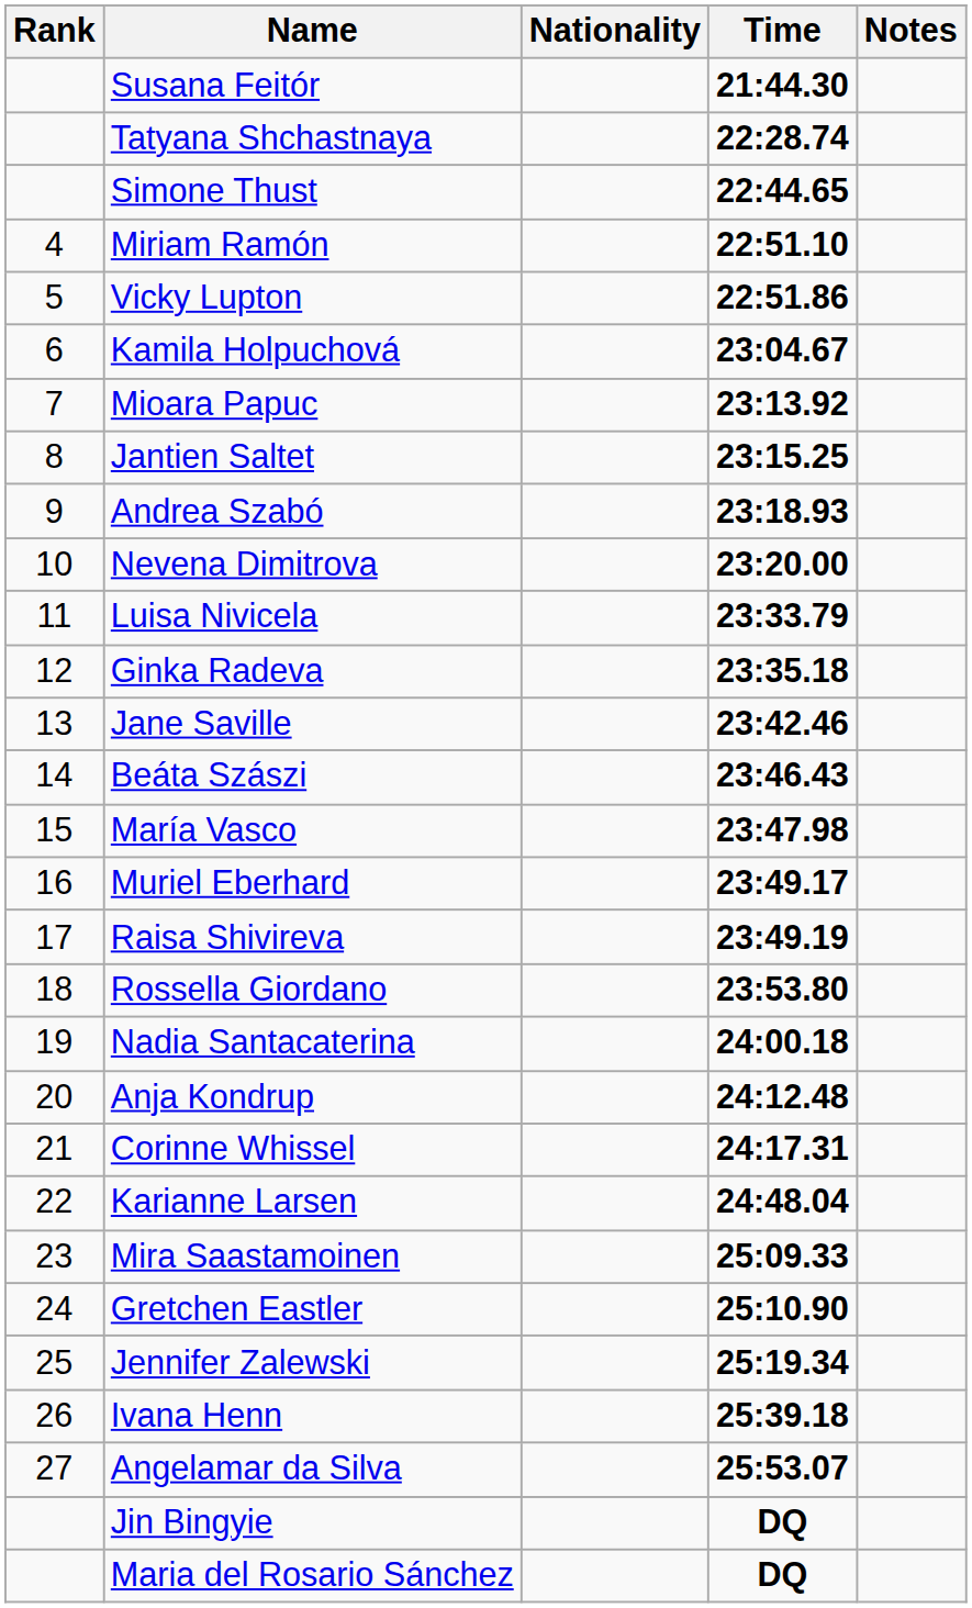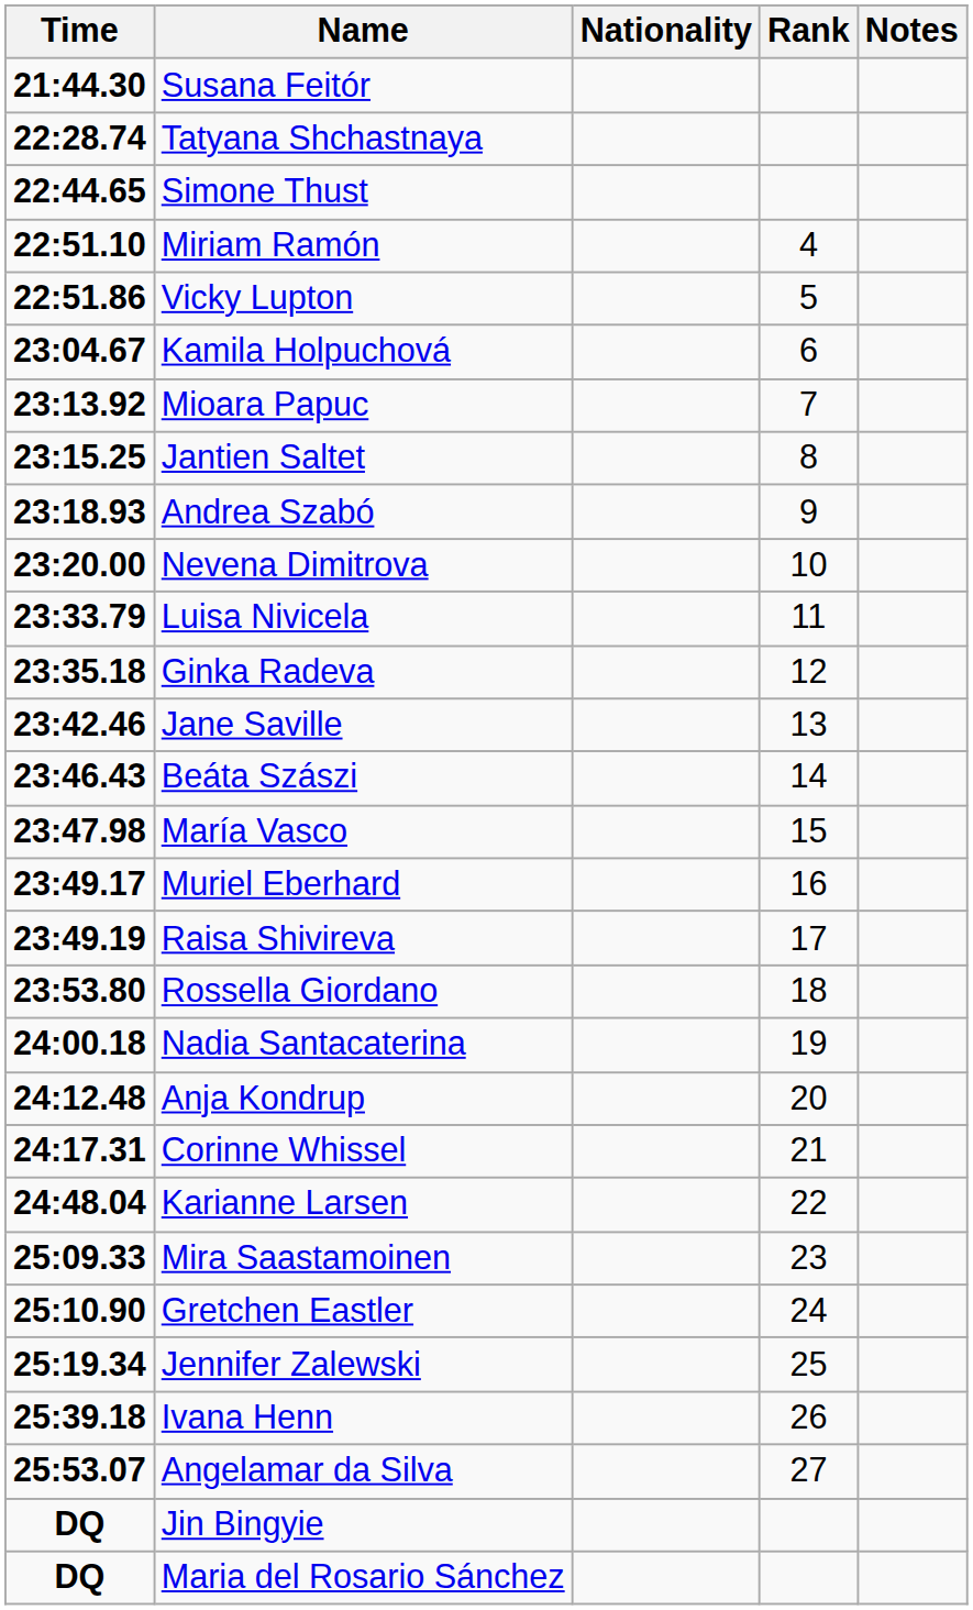columns swapped: Rank <-> Time
